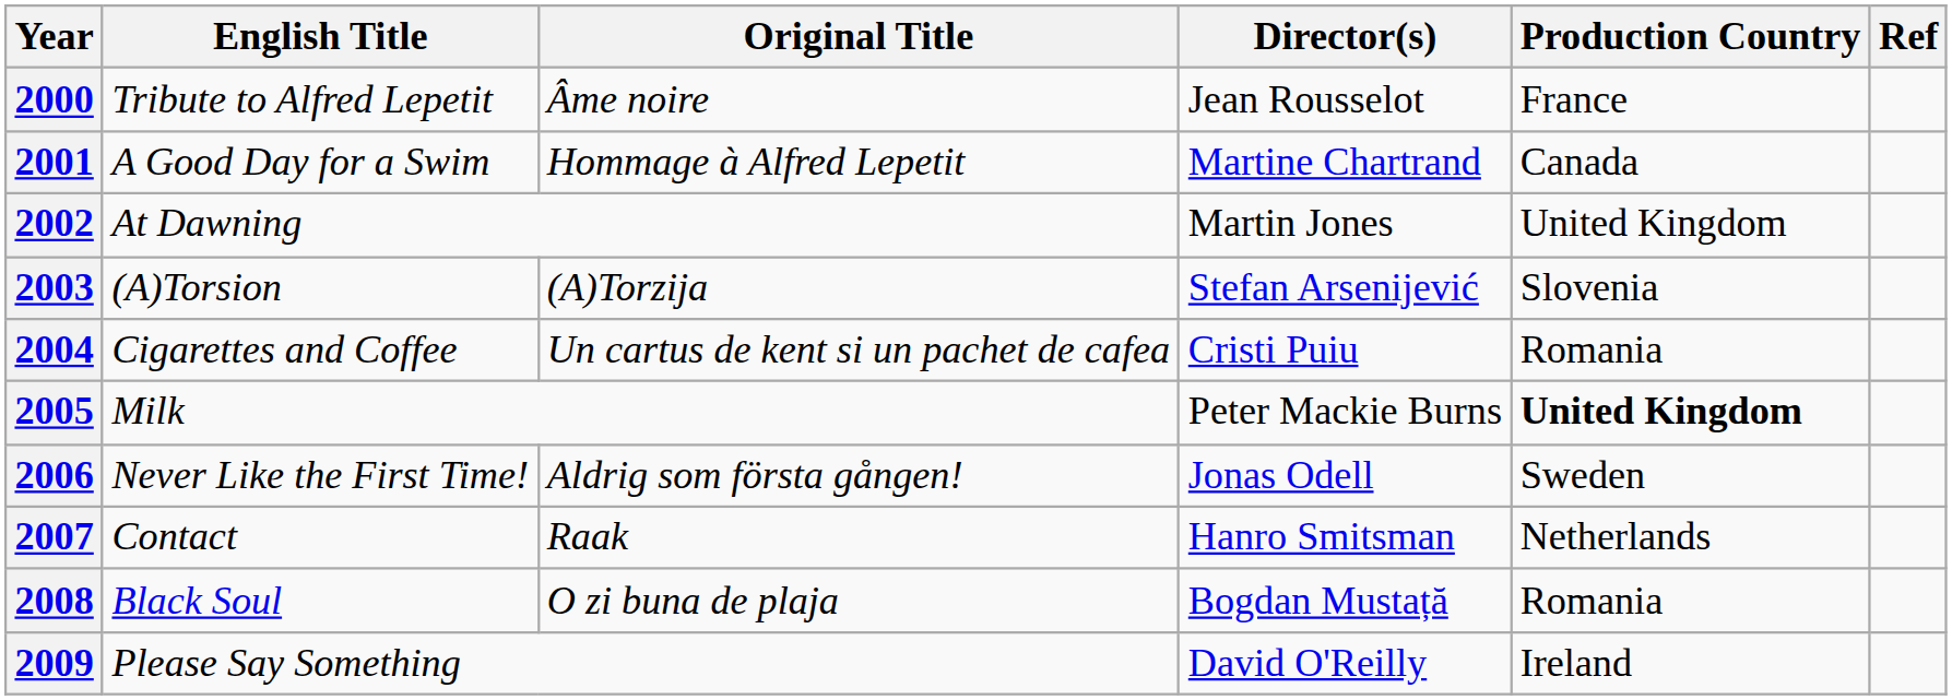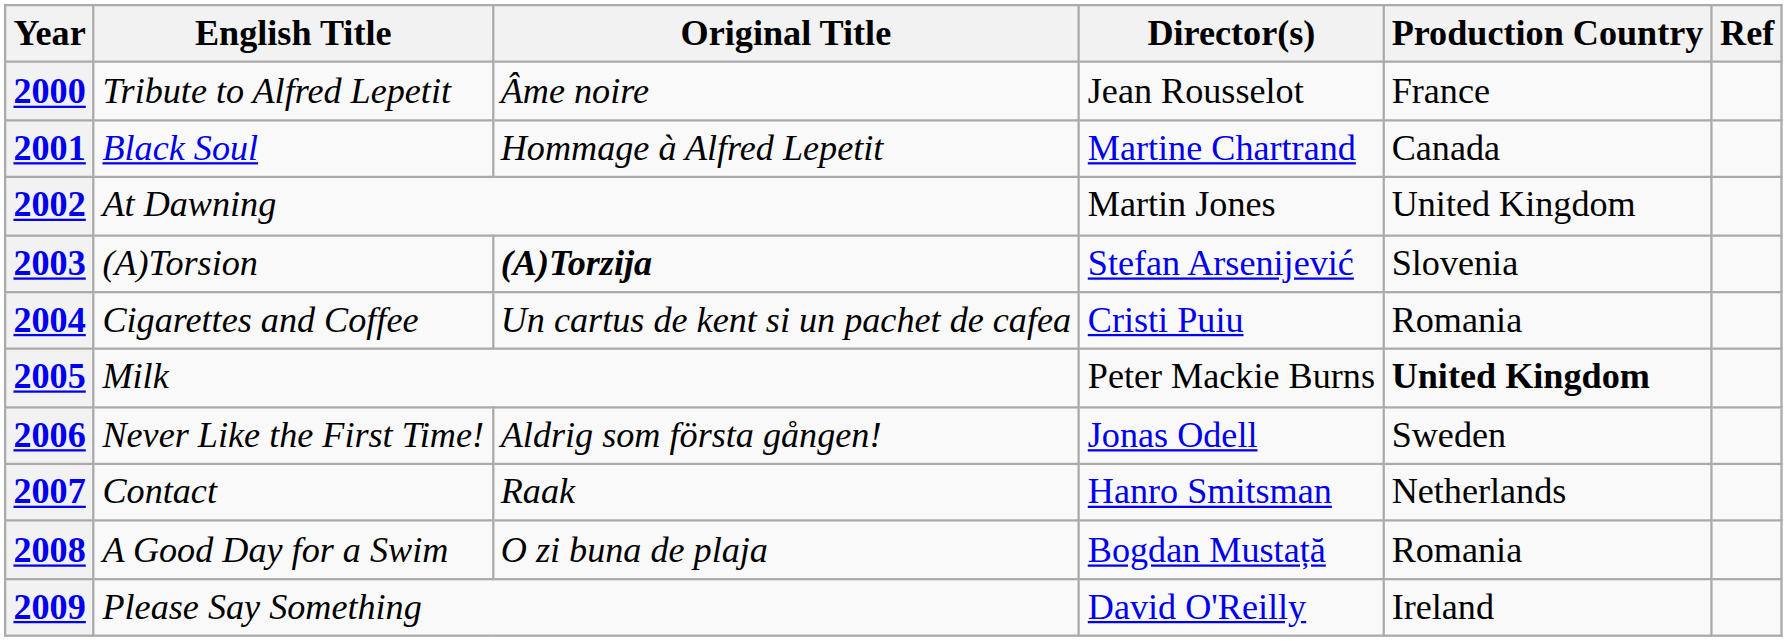2001 | English Title: A Good Day for a Swim -> Black Soul
2003 | Original Title: normal -> bold
2008 | English Title: Black Soul -> A Good Day for a Swim
